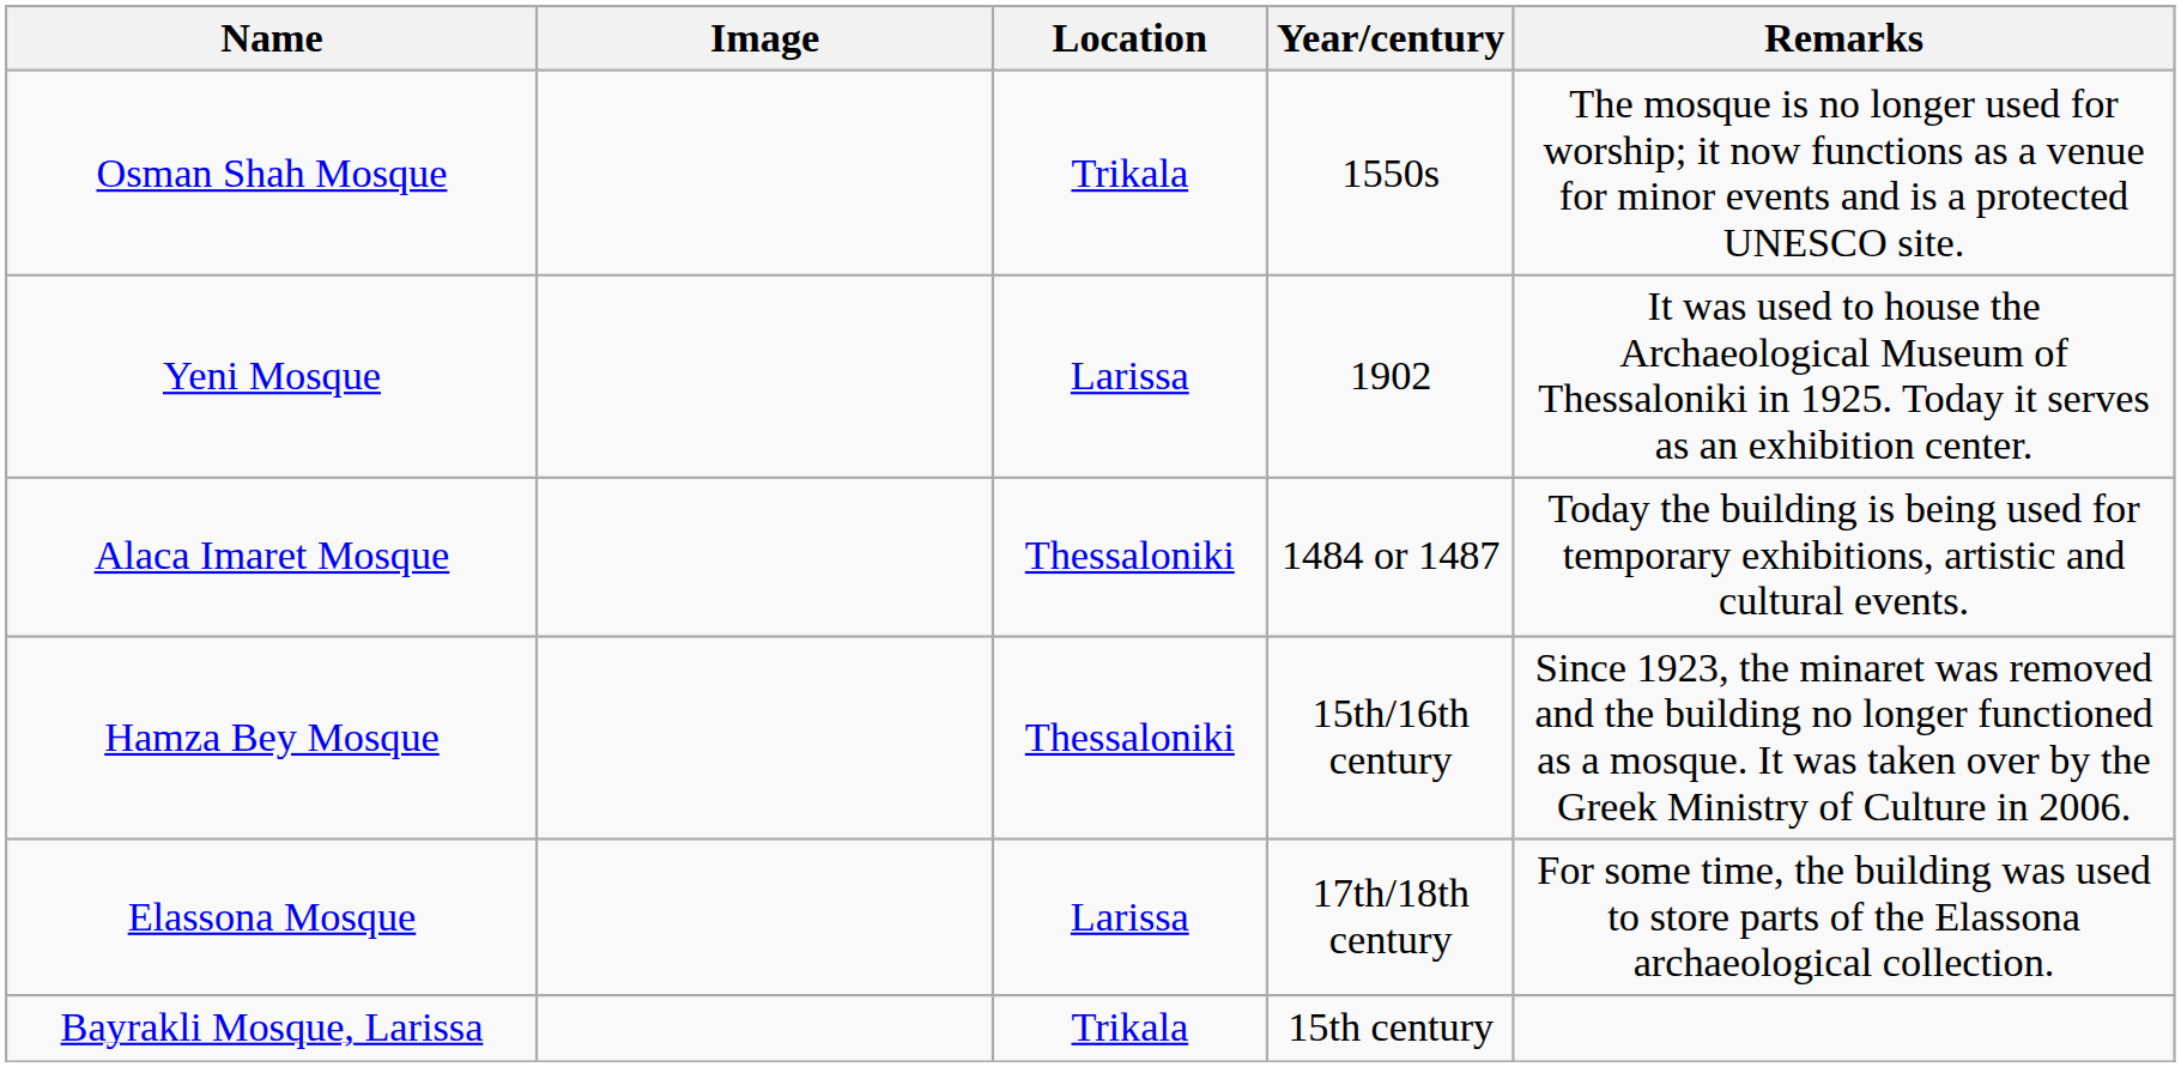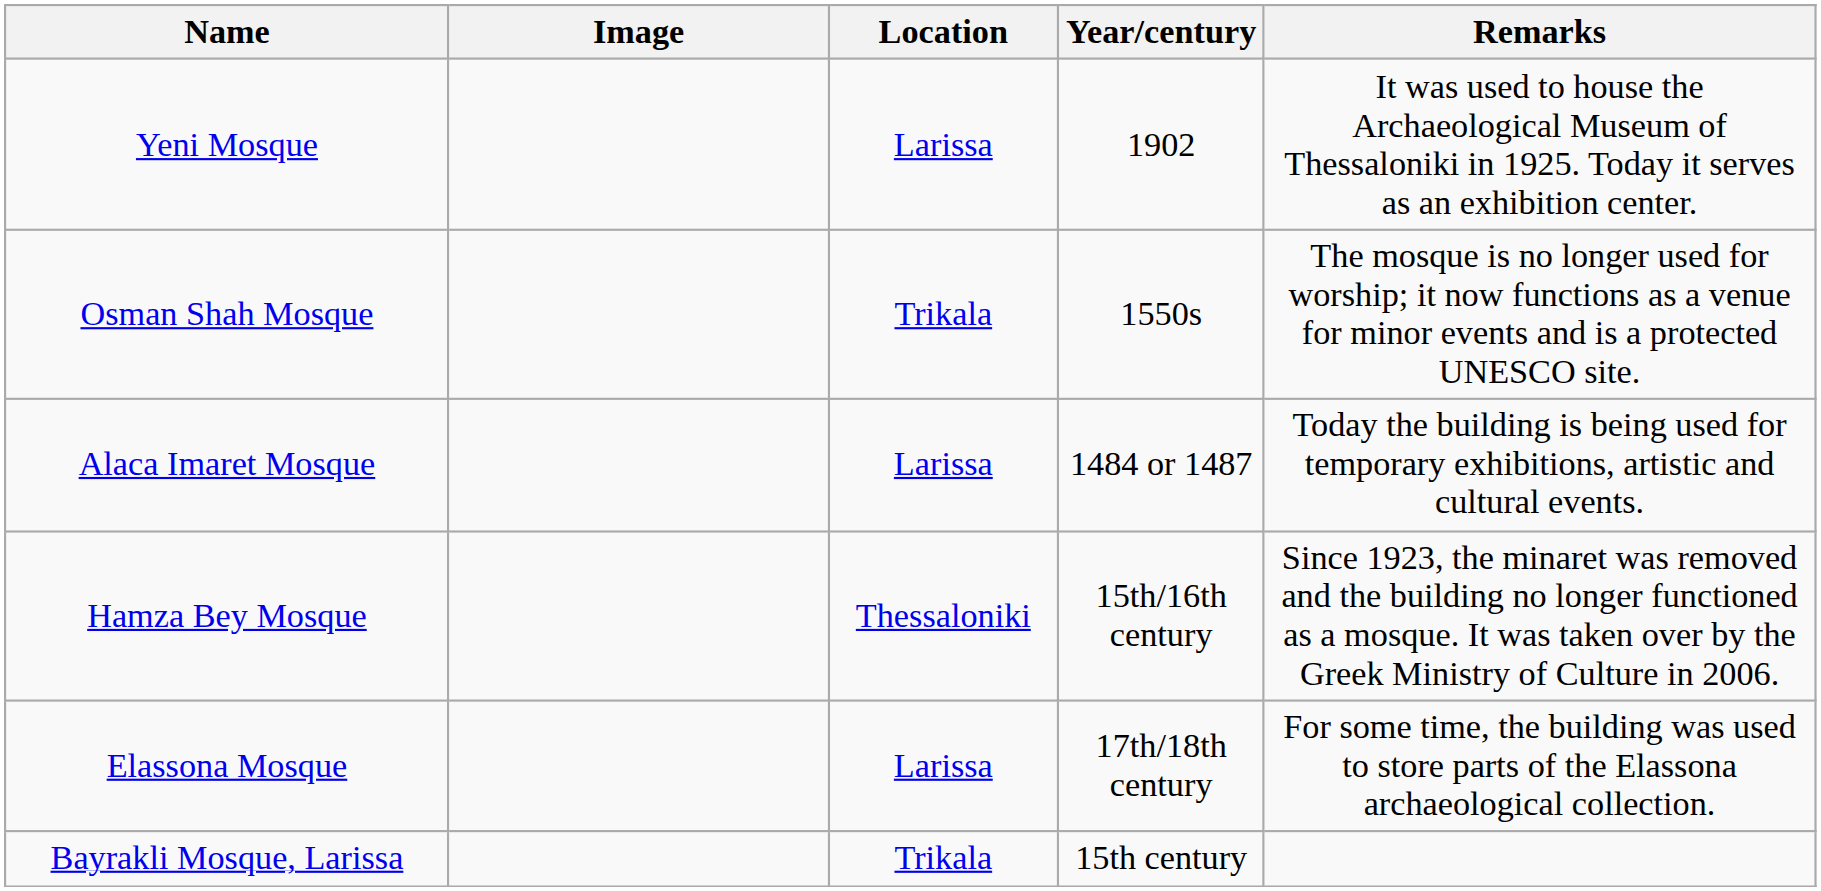rows swapped: Osman Shah Mosque <-> Yeni Mosque
Alaca Imaret Mosque | Location: Thessaloniki -> Larissa
